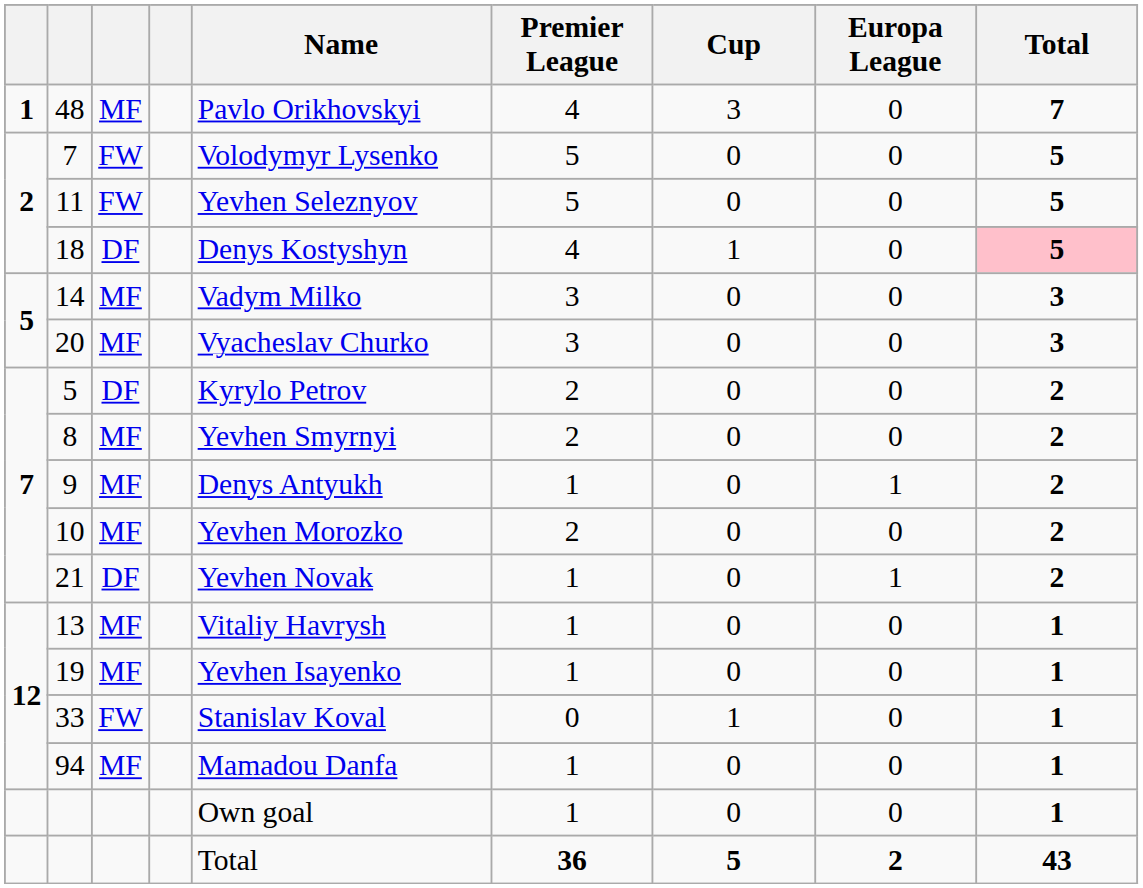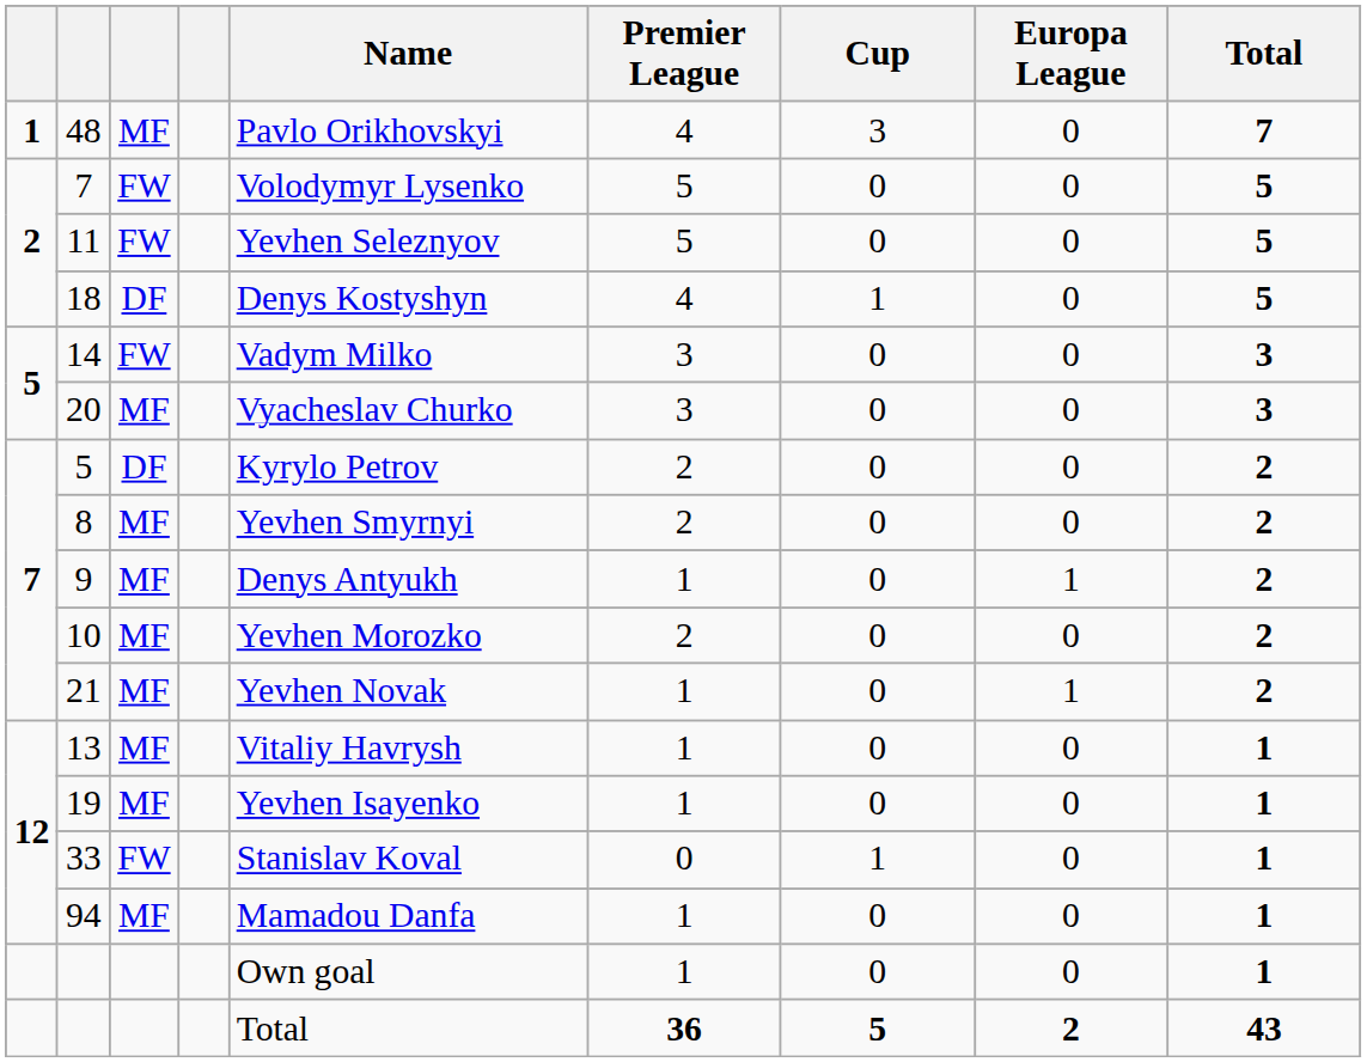18 | Total: pink background -> no background
14 | column 3: MF -> FW
21 | column 3: DF -> MF
